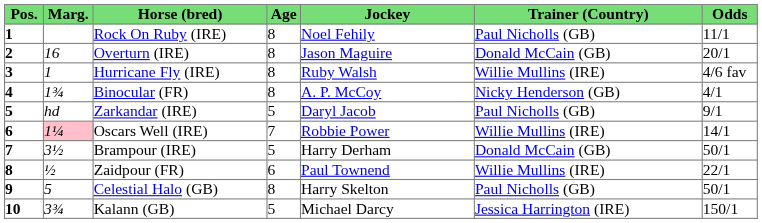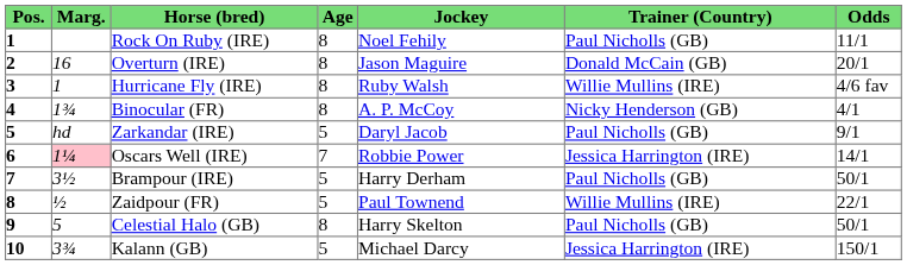Oscars Well (IRE) | Trainer (Country): Willie Mullins (IRE) -> Jessica Harrington (IRE)
Brampour (IRE) | Trainer (Country): Donald McCain (GB) -> Paul Nicholls (GB)
Zaidpour (FR) | Age: 6 -> 5
